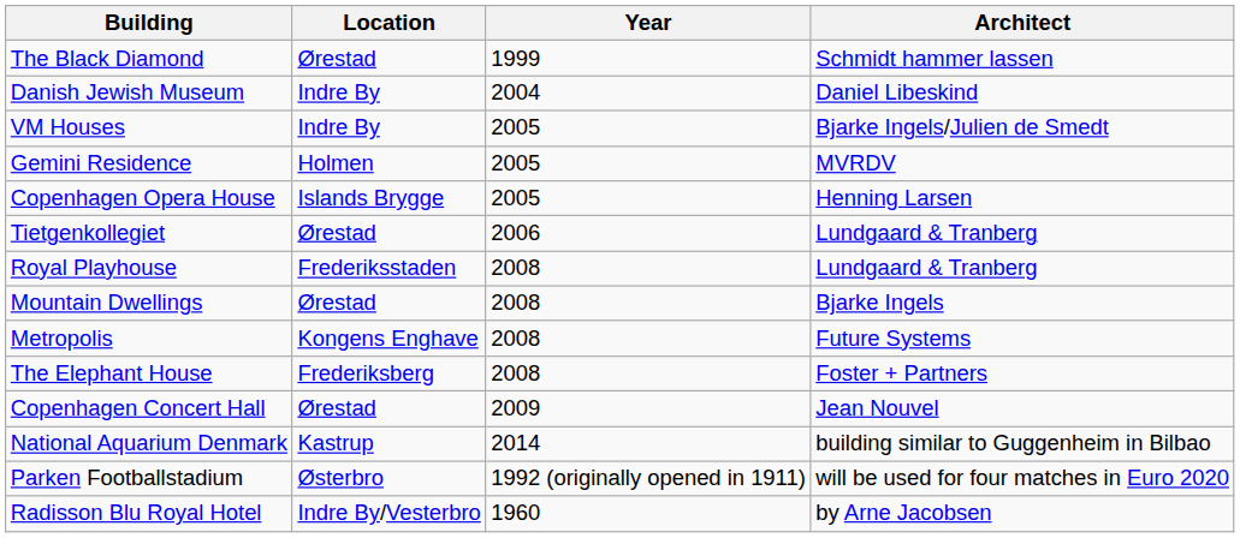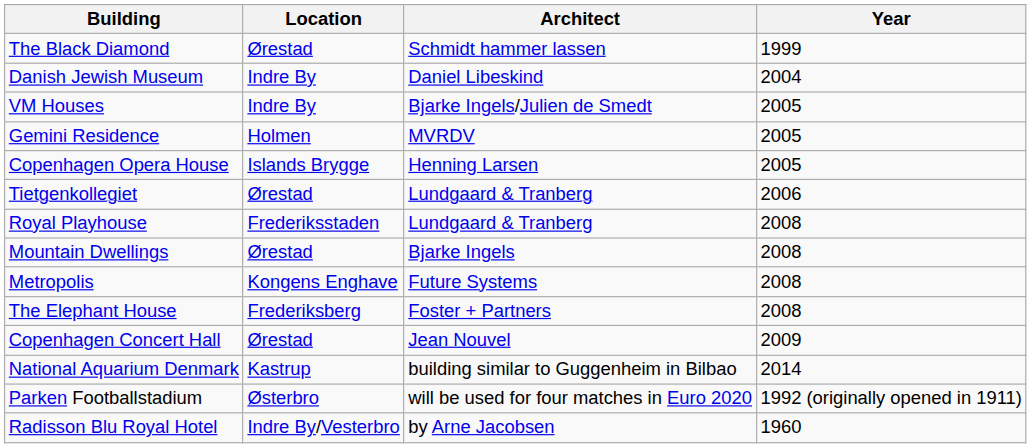columns swapped: Year <-> Architect
